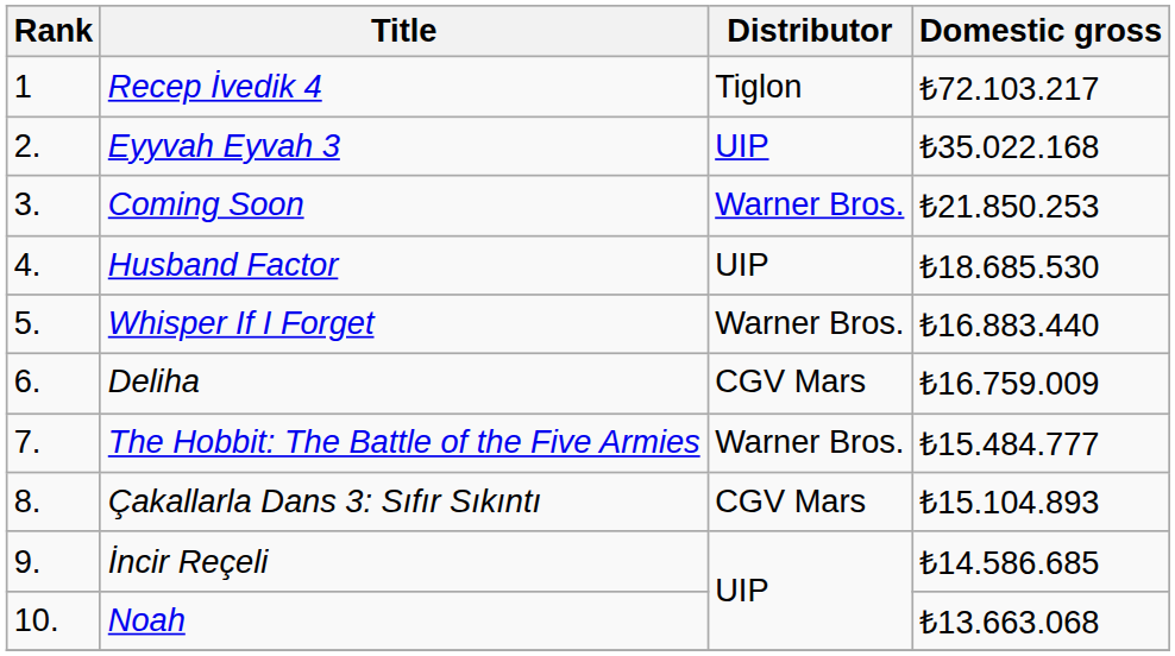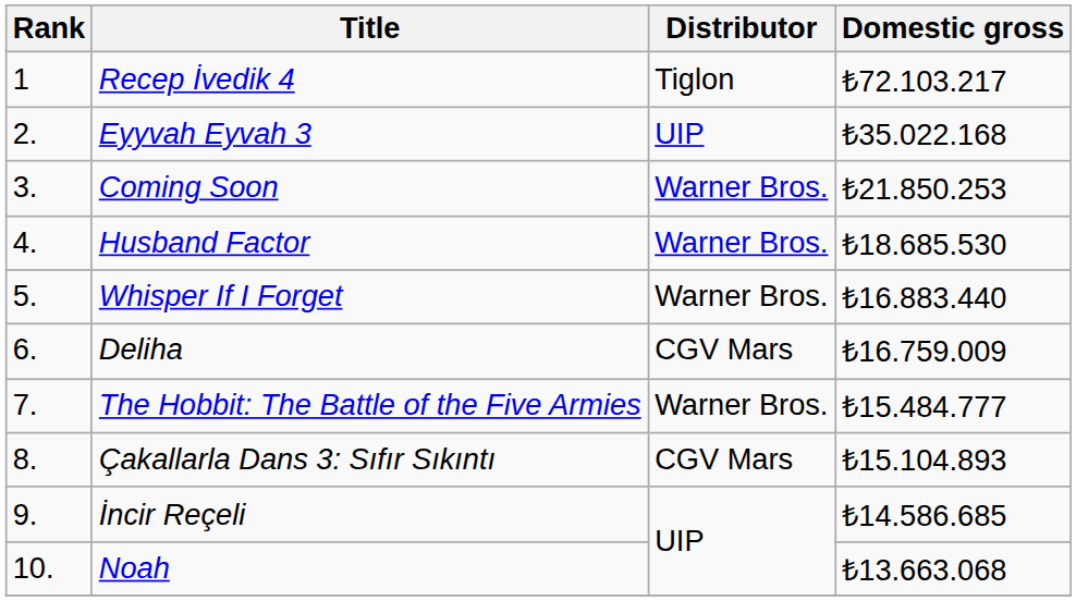Husband Factor | Distributor: UIP -> Warner Bros.
